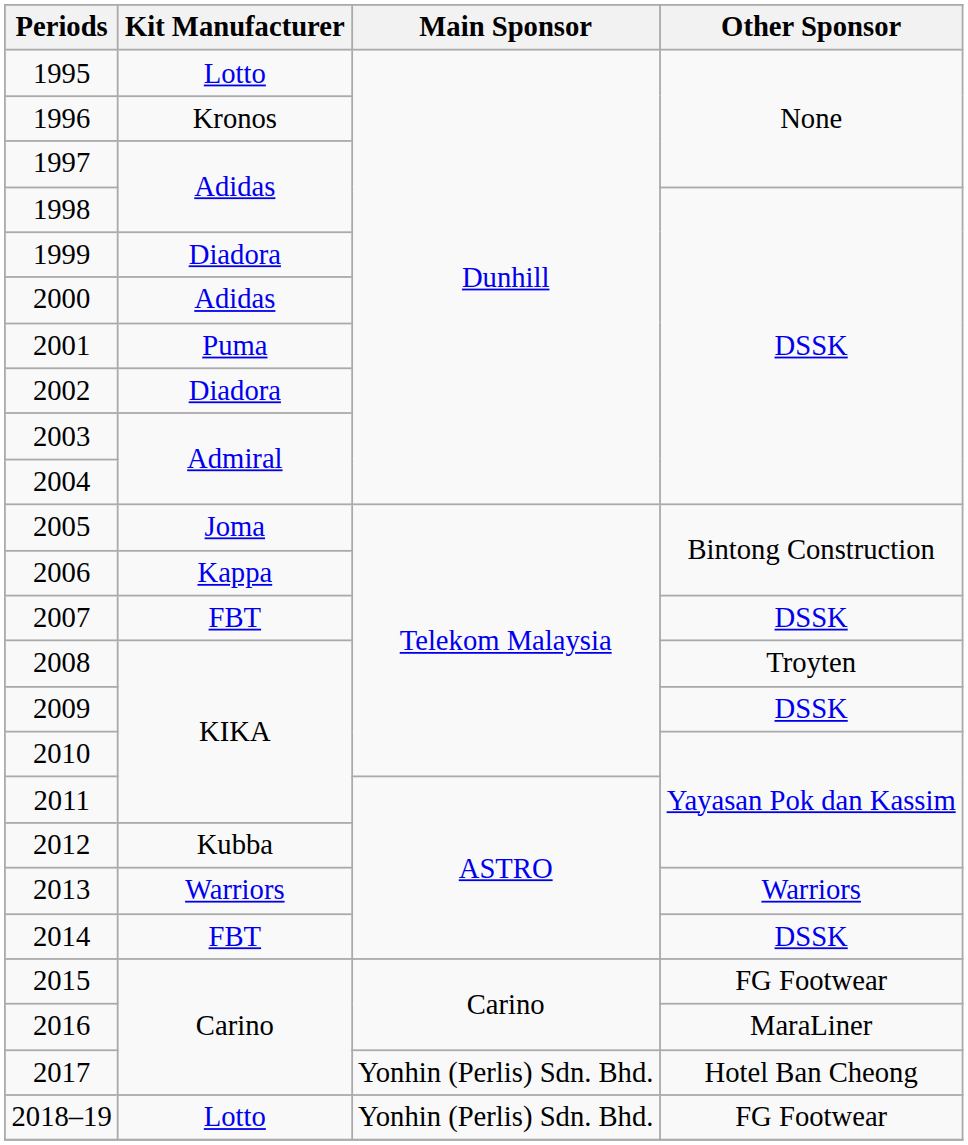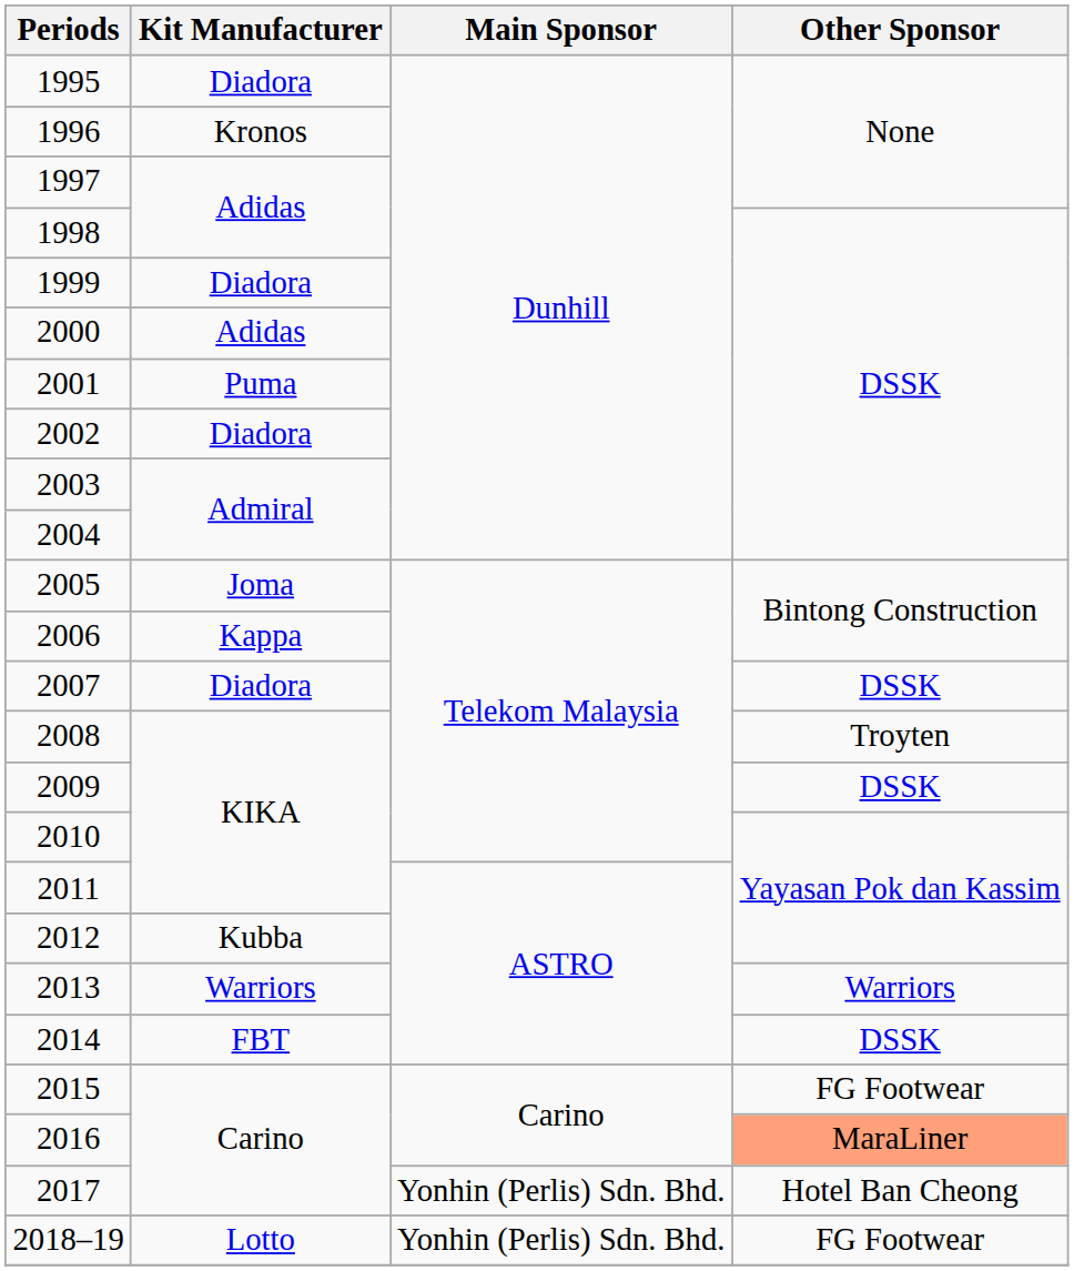1995 | Kit Manufacturer: Lotto -> Diadora
2007 | Kit Manufacturer: FBT -> Diadora
2016 | Other Sponsor: no background -> lightsalmon background
